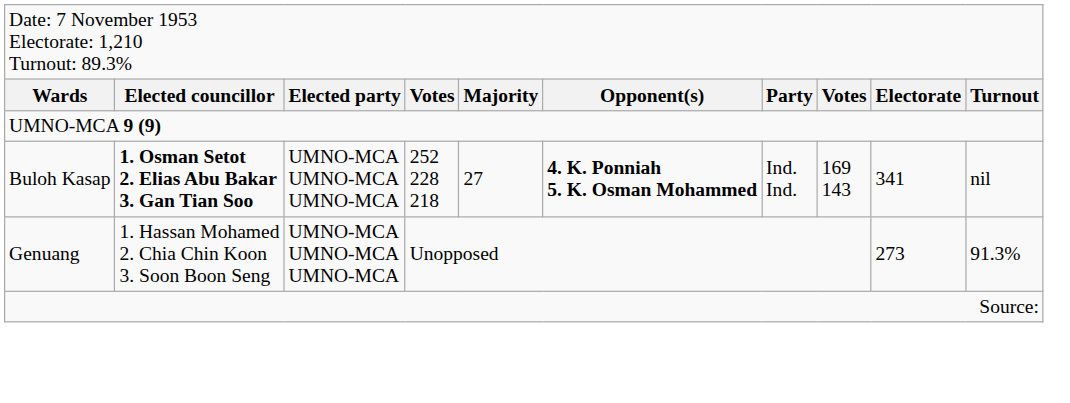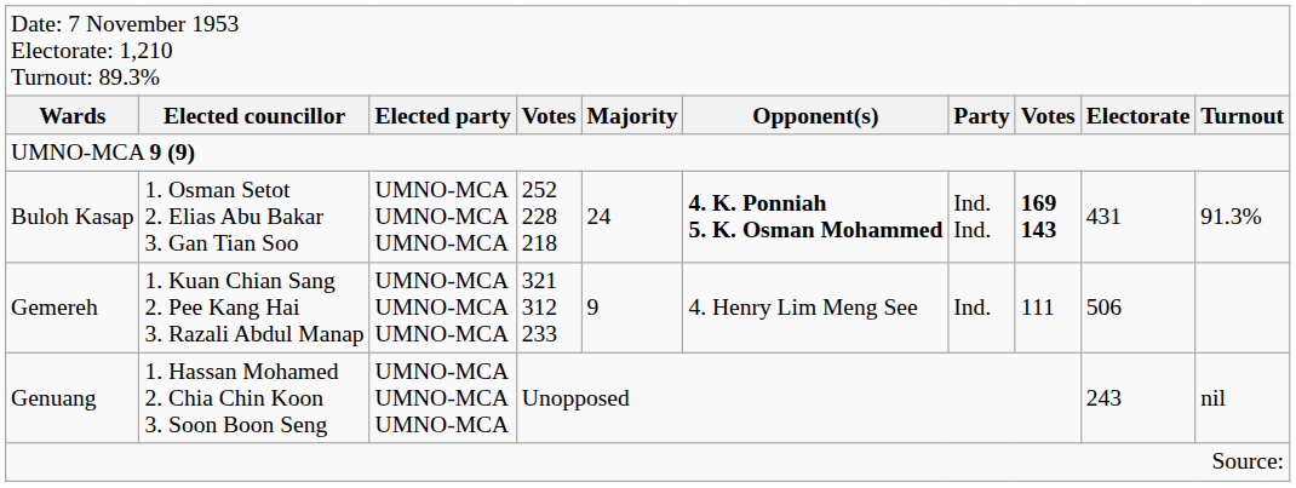Buloh Kasap | column 2: bold -> normal
Buloh Kasap | column 5: 27 -> 24
Buloh Kasap | column 8: normal -> bold
Buloh Kasap | column 9: 341 -> 431
Buloh Kasap | column 10: nil -> 91.3%
+ row: Gemereh | 1. Kuan Chian Sang 2. Pee Kang Hai 3. Razali Abdul Manap | UMNO-MCA UMNO-MCA UMNO-MCA | 321 312 233 | 9 | 4. Henry Lim Meng See | Ind. | 111 | 506
Genuang | column 9: 273 -> 243
Genuang | column 10: 91.3% -> nil
